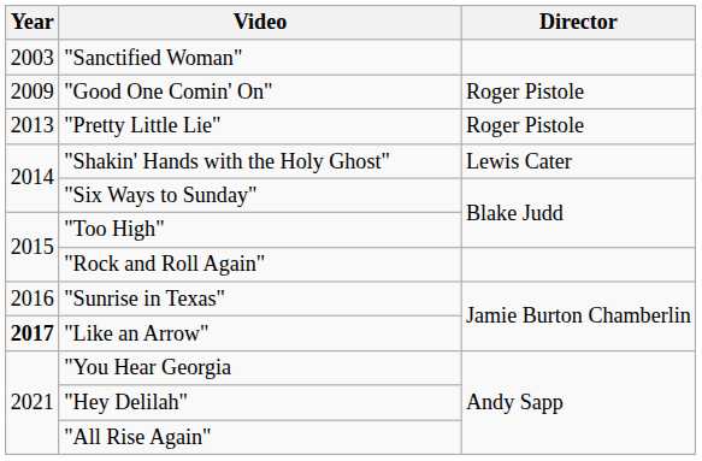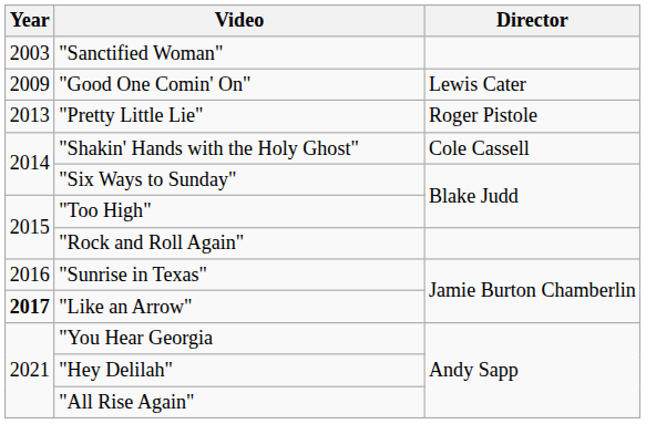"Good One Comin' On" | Director: Roger Pistole -> Lewis Cater
"Shakin' Hands with the Holy Ghost" | Director: Lewis Cater -> Cole Cassell
